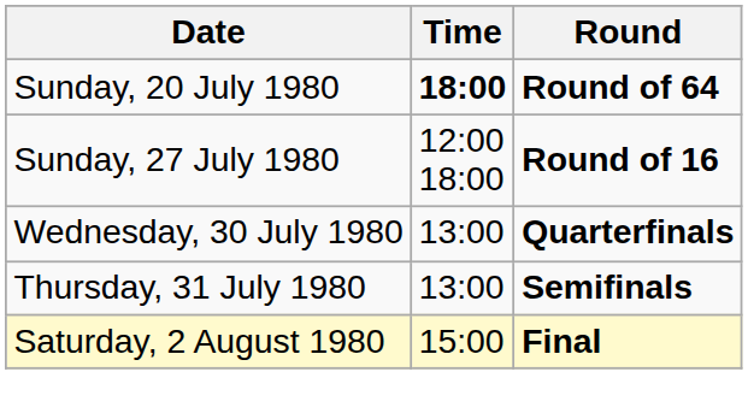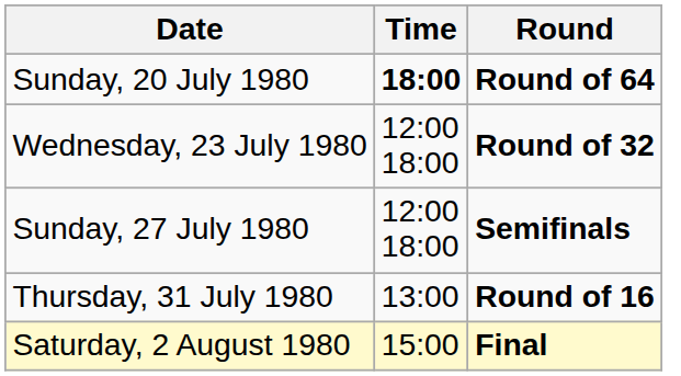+ row: Wednesday, 23 July 1980 | 12:00 18:00 | Round of 32
Sunday, 27 July 1980 | Round: Round of 16 -> Semifinals
- row: Wednesday, 30 July 1980 | 13:00 | Quarterfinals
Thursday, 31 July 1980 | Round: Semifinals -> Round of 16
